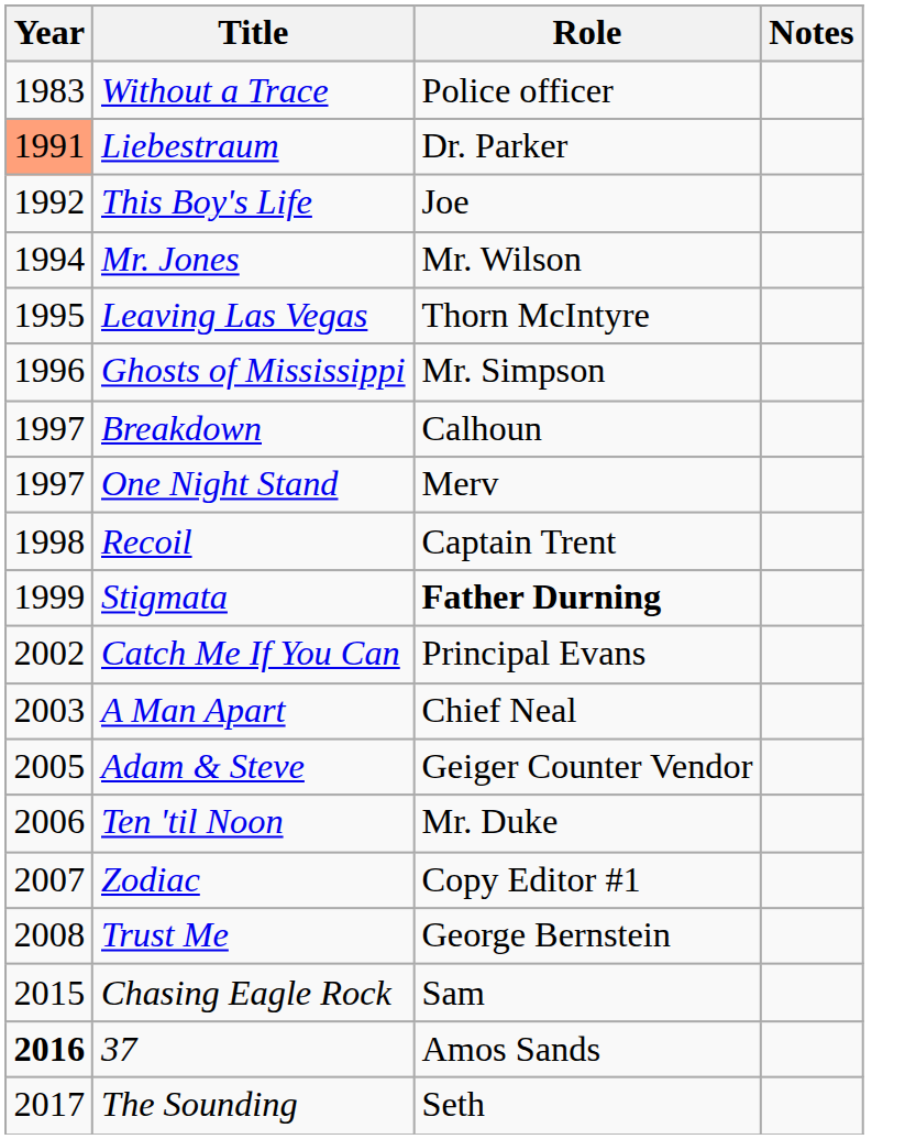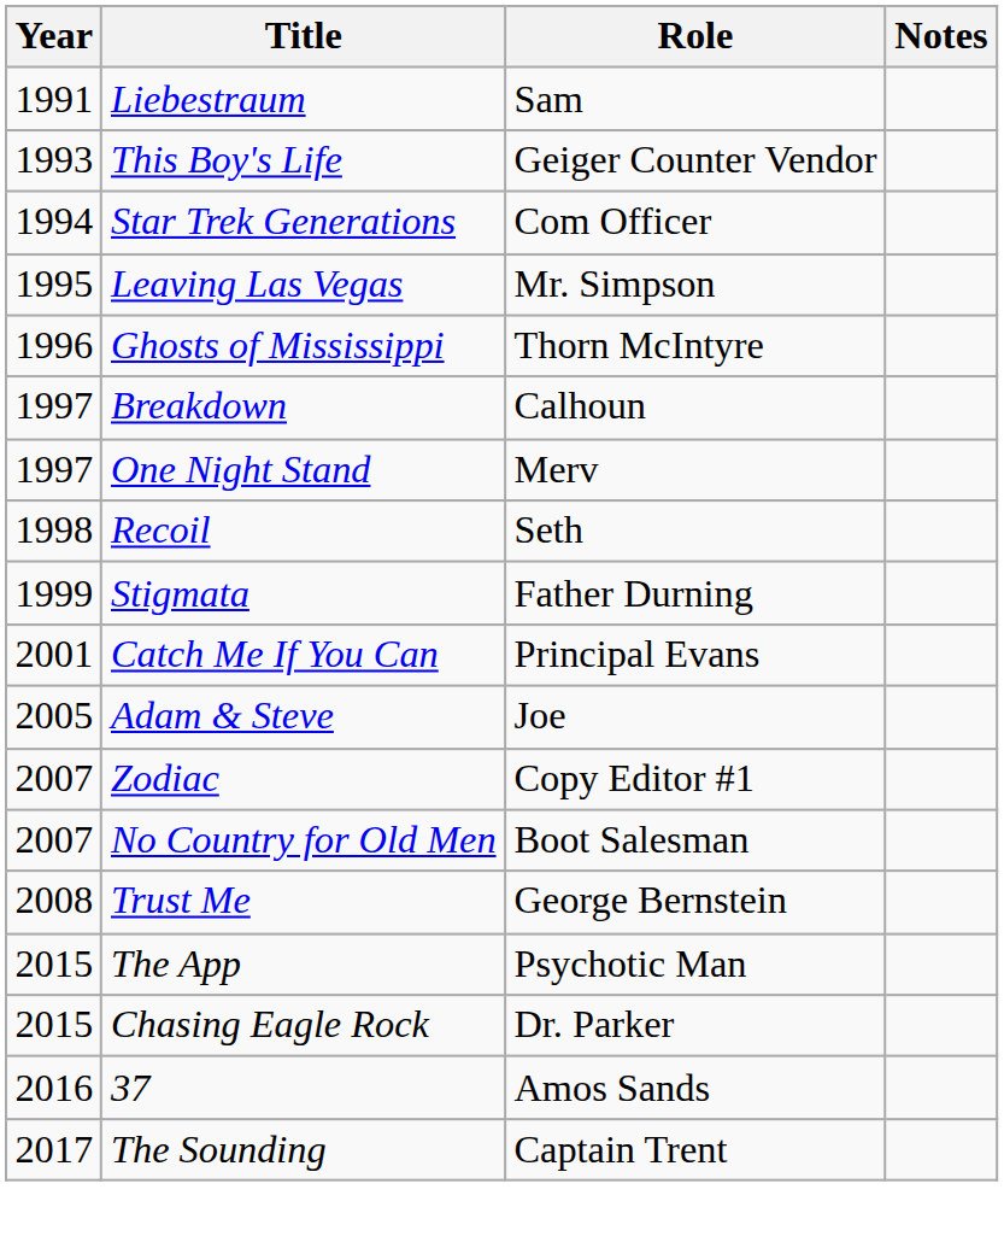- row: 1983 | Without a Trace | Police officer
Liebestraum | Year: lightsalmon background -> no background
Liebestraum | Role: Dr. Parker -> Sam
This Boy's Life | Year: 1992 -> 1993
This Boy's Life | Role: Joe -> Geiger Counter Vendor
- row: 1994 | Mr. Jones | Mr. Wilson
+ row: 1994 | Star Trek Generations | Com Officer
Leaving Las Vegas | Role: Thorn McIntyre -> Mr. Simpson
Ghosts of Mississippi | Role: Mr. Simpson -> Thorn McIntyre
Recoil | Role: Captain Trent -> Seth
Stigmata | Role: bold -> normal
Catch Me If You Can | Year: 2002 -> 2001
- row: 2003 | A Man Apart | Chief Neal
Adam & Steve | Role: Geiger Counter Vendor -> Joe
- row: 2006 | Ten 'til Noon | Mr. Duke
+ row: 2007 | No Country for Old Men | Boot Salesman
+ row: 2015 | The App | Psychotic Man
Chasing Eagle Rock | Role: Sam -> Dr. Parker
37 | Year: bold -> normal
The Sounding | Role: Seth -> Captain Trent
